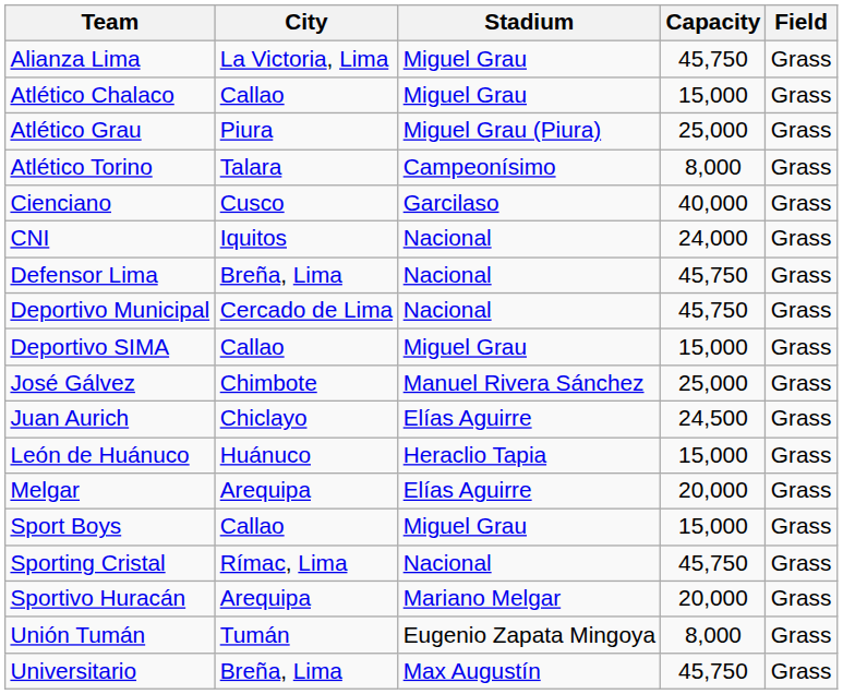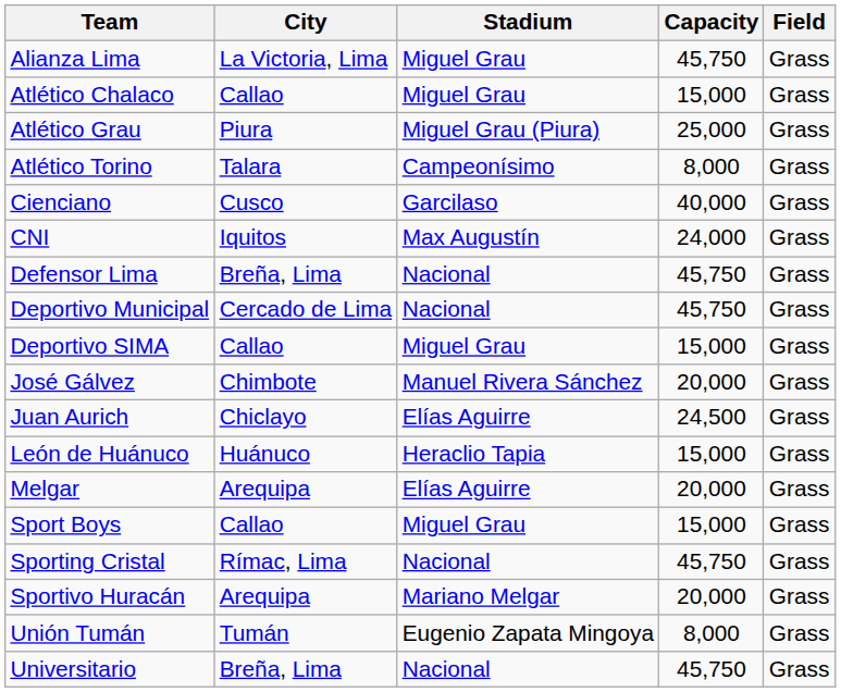CNI | Stadium: Nacional -> Max Augustín
José Gálvez | Capacity: 25,000 -> 20,000
Universitario | Stadium: Max Augustín -> Nacional
